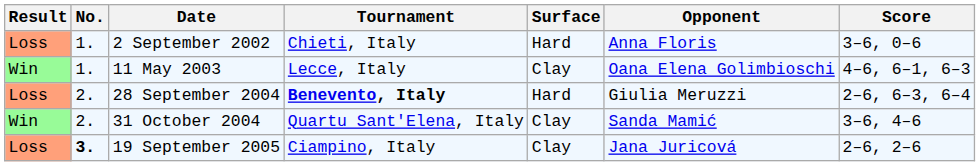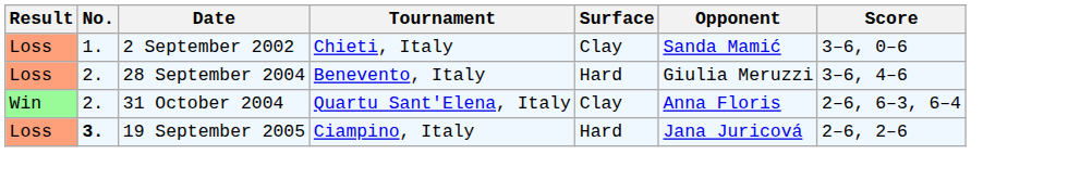2 September 2002 | Surface: Hard -> Clay
2 September 2002 | Opponent: Anna Floris -> Sanda Mamić
- row: Win | 1. | 11 May 2003 | Lecce, Italy | Clay | Oana Elena Golimbioschi | 4–6, 6–1, 6–3
28 September 2004 | Tournament: bold -> normal
28 September 2004 | Score: 2–6, 6–3, 6–4 -> 3–6, 4–6
31 October 2004 | Opponent: Sanda Mamić -> Anna Floris
31 October 2004 | Score: 3–6, 4–6 -> 2–6, 6–3, 6–4
19 September 2005 | Surface: Clay -> Hard
